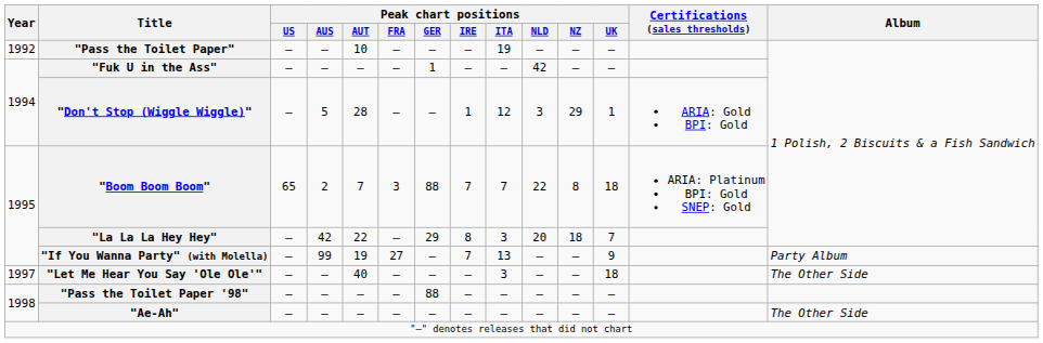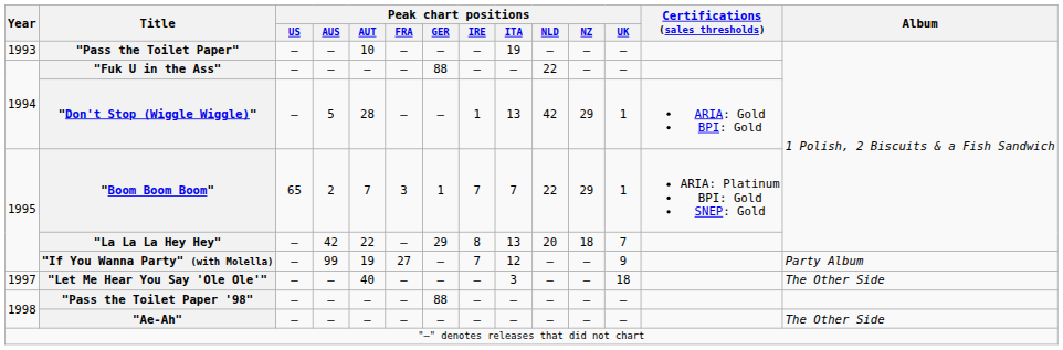"Pass the Toilet Paper" | Year: 1992 -> 1993
"Fuk U in the Ass" | Peak chart positions / GER: 1 -> 88
"Fuk U in the Ass" | Peak chart positions / NLD: 42 -> 22
"Don't Stop (Wiggle Wiggle)" | Peak chart positions / ITA: 12 -> 13
"Don't Stop (Wiggle Wiggle)" | Peak chart positions / NLD: 3 -> 42
"Boom Boom Boom" | Peak chart positions / GER: 88 -> 1
"Boom Boom Boom" | Peak chart positions / NZ: 8 -> 29
"Boom Boom Boom" | Peak chart positions / UK: 18 -> 1
"La La La Hey Hey" | Peak chart positions / ITA: 3 -> 13
"If You Wanna Party" (with Molella) | Peak chart positions / ITA: 13 -> 12
